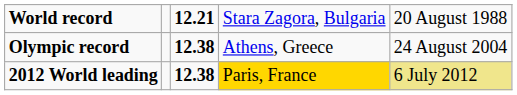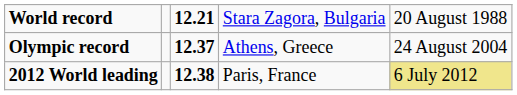Olympic record | column 3: 12.38 -> 12.37
2012 World leading | column 4: gold background -> no background
